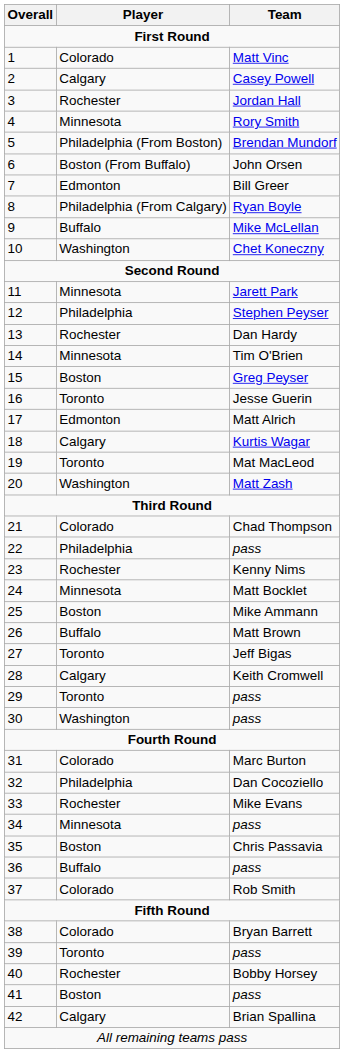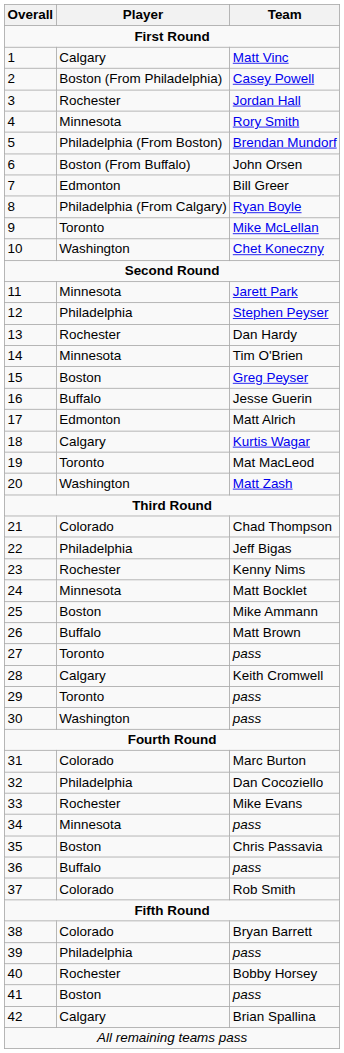1 | Player: Colorado -> Calgary
2 | Player: Calgary -> Boston (From Philadelphia)
9 | Player: Buffalo -> Toronto
16 | Player: Toronto -> Buffalo
22 | Team: pass -> Jeff Bigas
27 | Team: Jeff Bigas -> pass
39 | Player: Toronto -> Philadelphia
